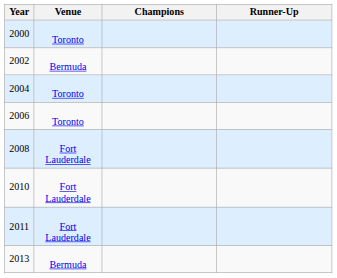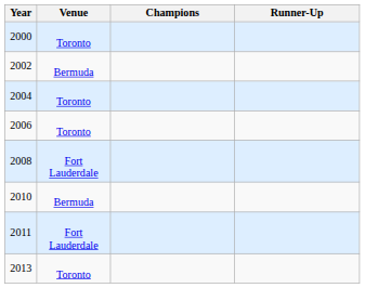2010 | Venue: Fort Lauderdale -> Bermuda
2013 | Venue: Bermuda -> Toronto
